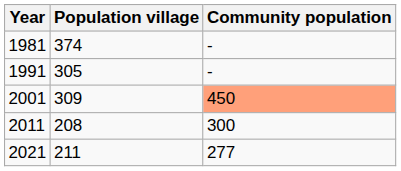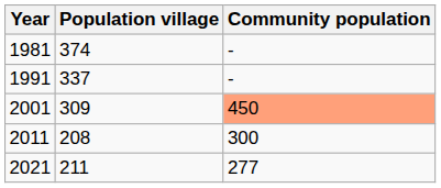1991 | Population village: 305 -> 337
